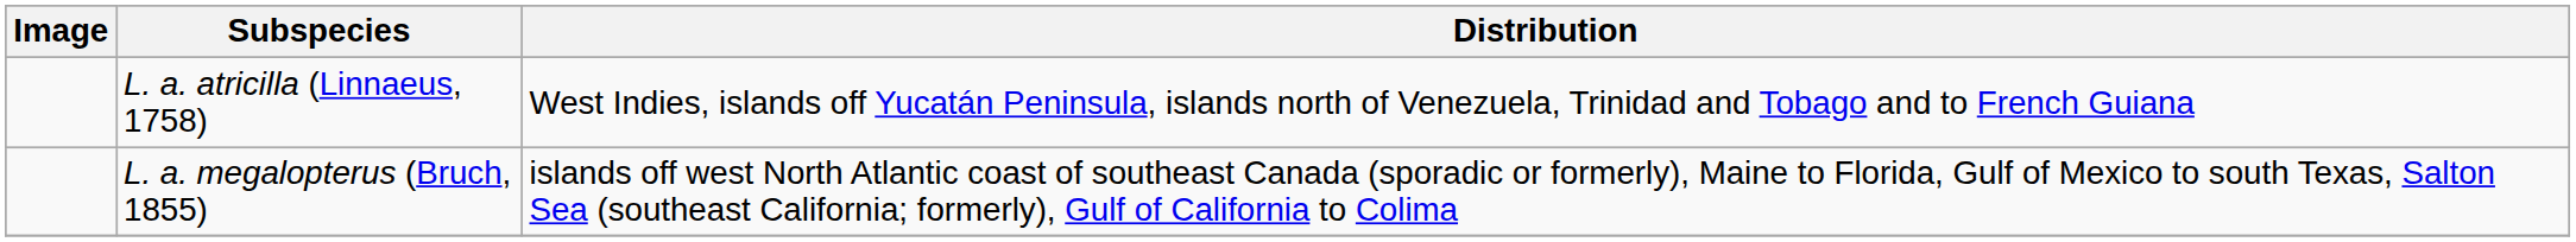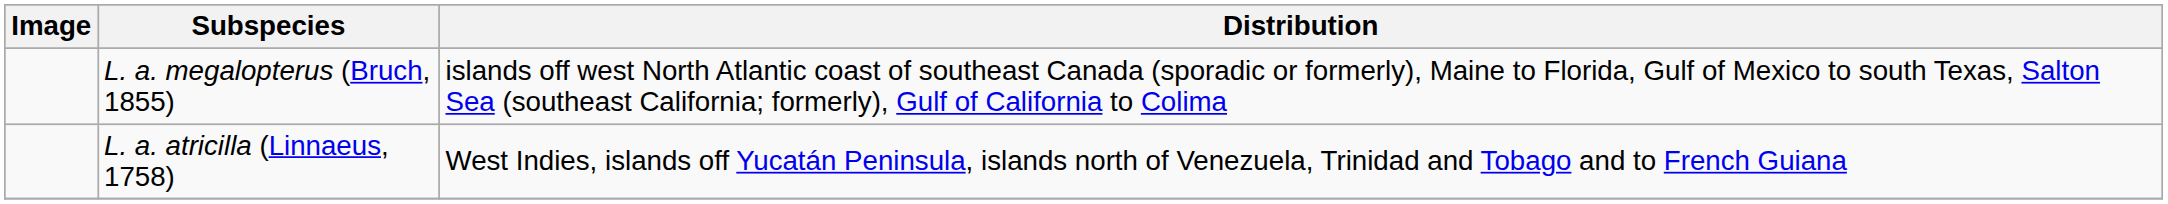rows swapped: L. a. megalopterus (Bruch, 1855) <-> L. a. atricilla (Linnaeus, 1758)
